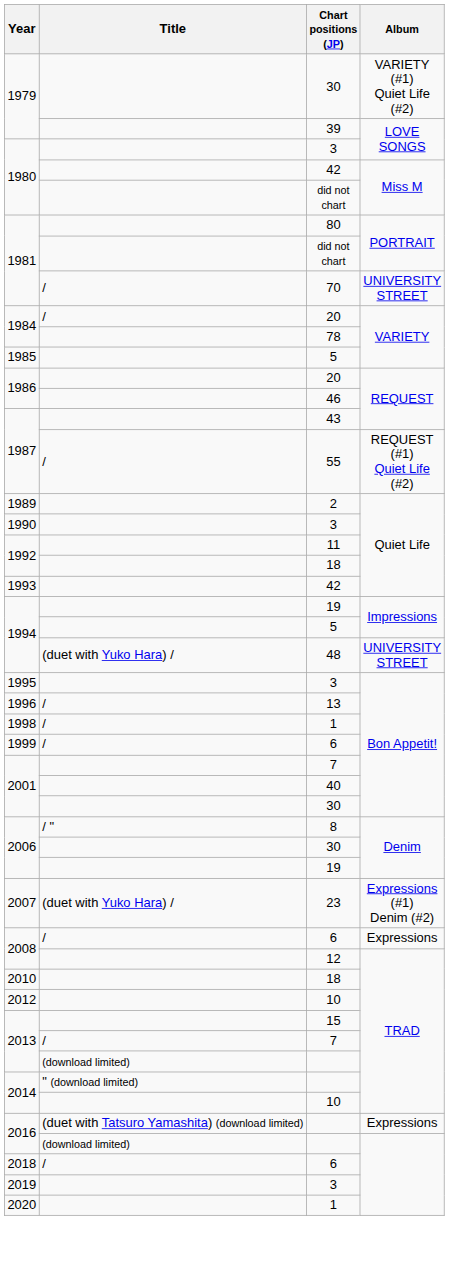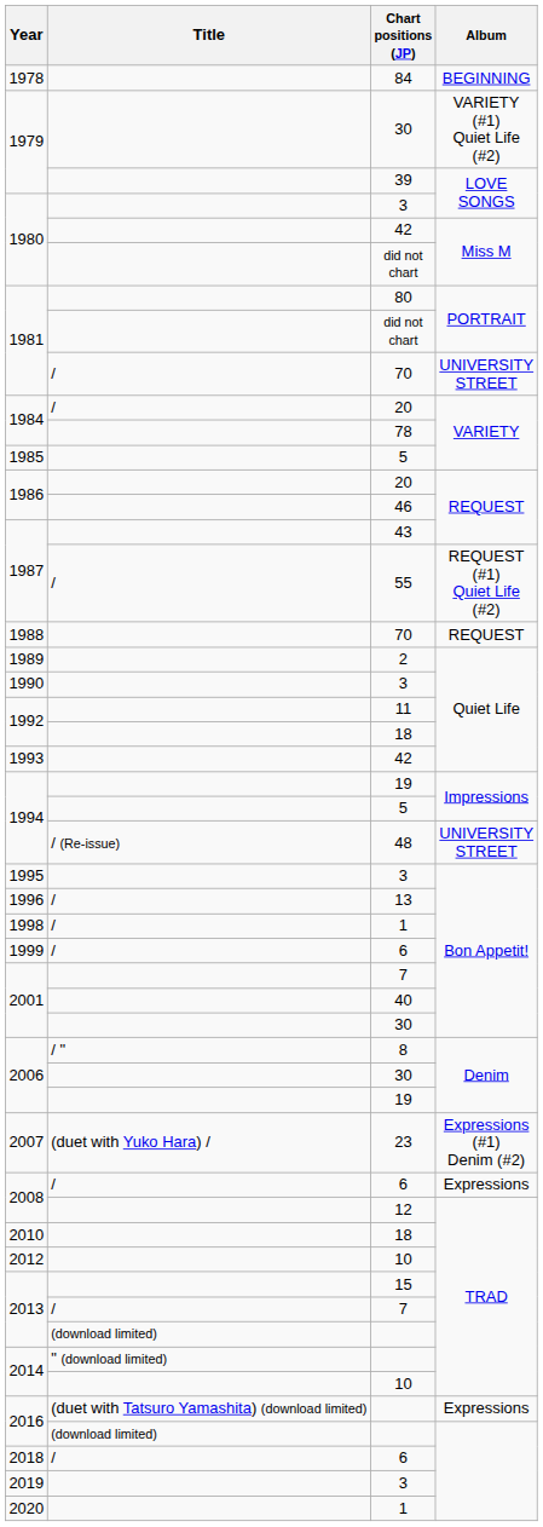+ row: 1978 | 84 | BEGINNING
+ row: 1988 | 70 | REQUEST
1994 / 48 | Title: (duet with Yuko Hara) / -> / (Re-issue)
